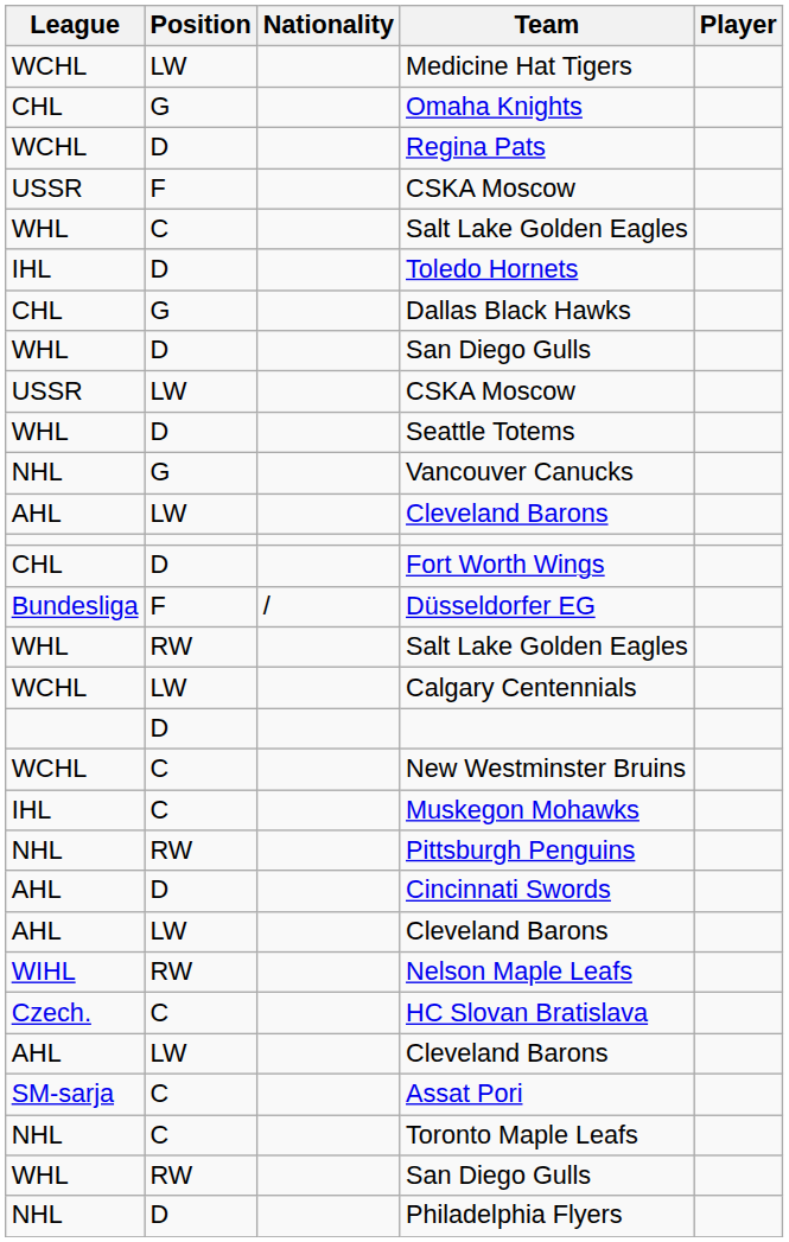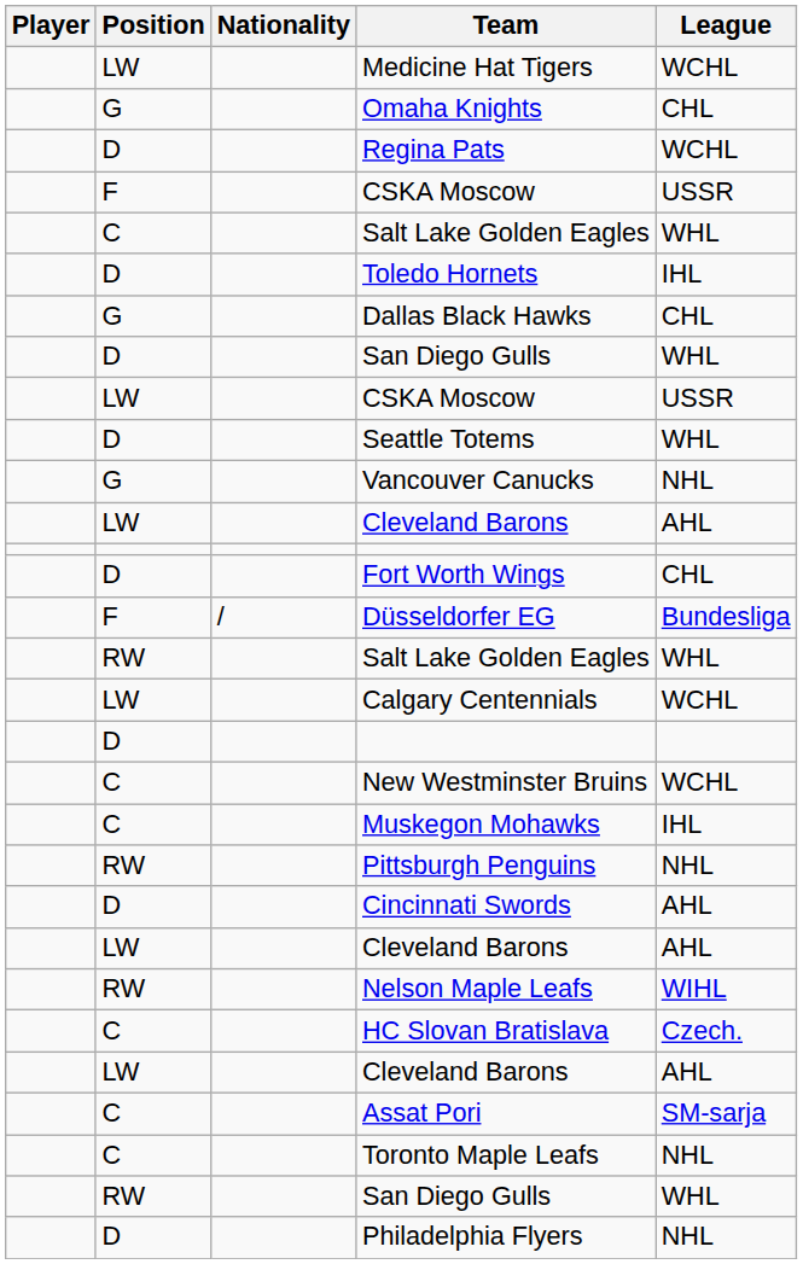columns swapped: Player <-> League
